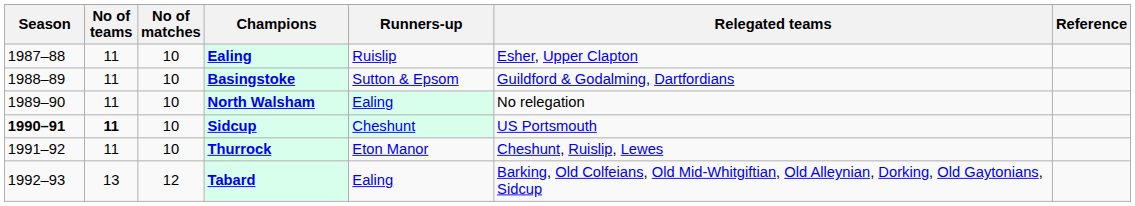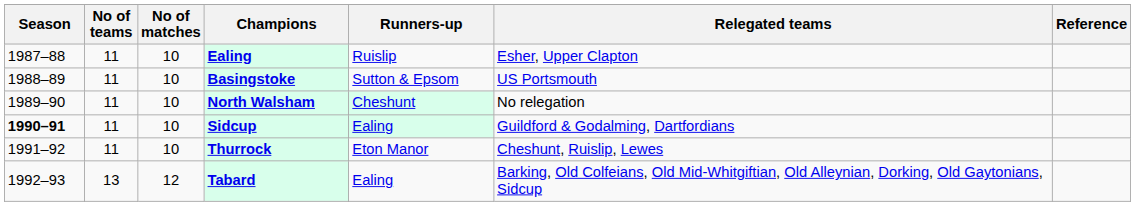Basingstoke | Relegated teams: Guildford & Godalming, Dartfordians -> US Portsmouth
North Walsham | Runners-up: Ealing -> Cheshunt
Sidcup | No of teams: bold -> normal
Sidcup | Runners-up: Cheshunt -> Ealing
Sidcup | Relegated teams: US Portsmouth -> Guildford & Godalming, Dartfordians
